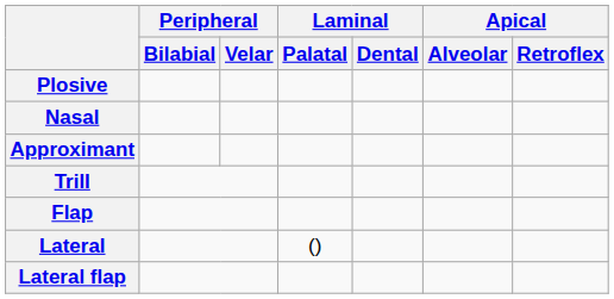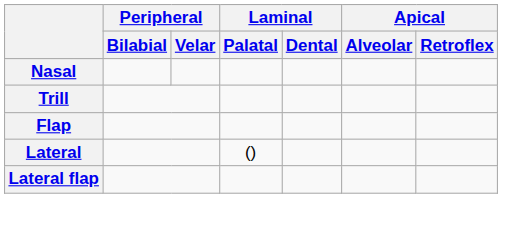- row: Plosive
- row: Approximant
